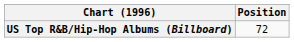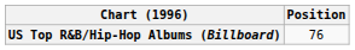US Top R&B/Hip-Hop Albums (Billboard) | Position: 72 -> 76
